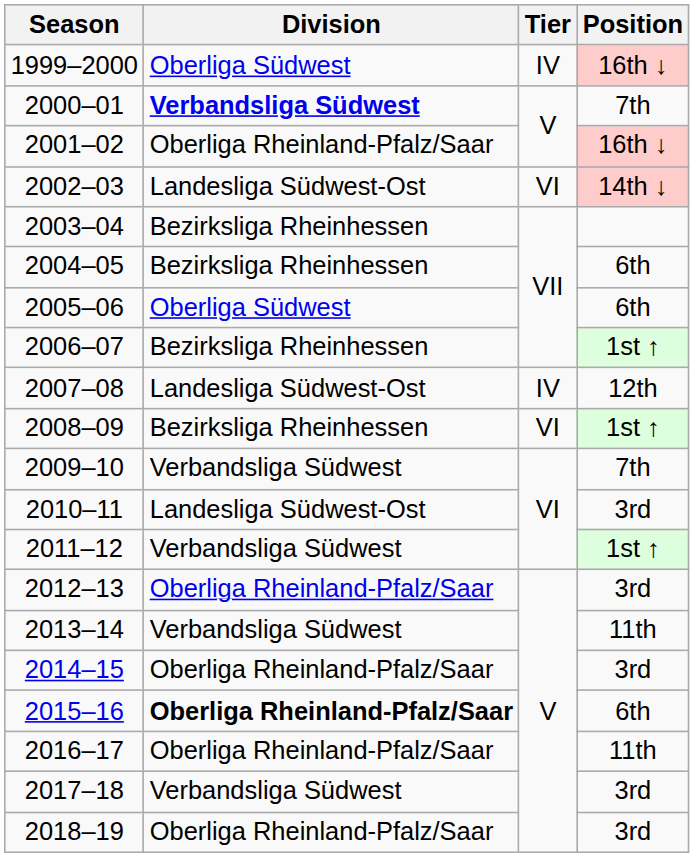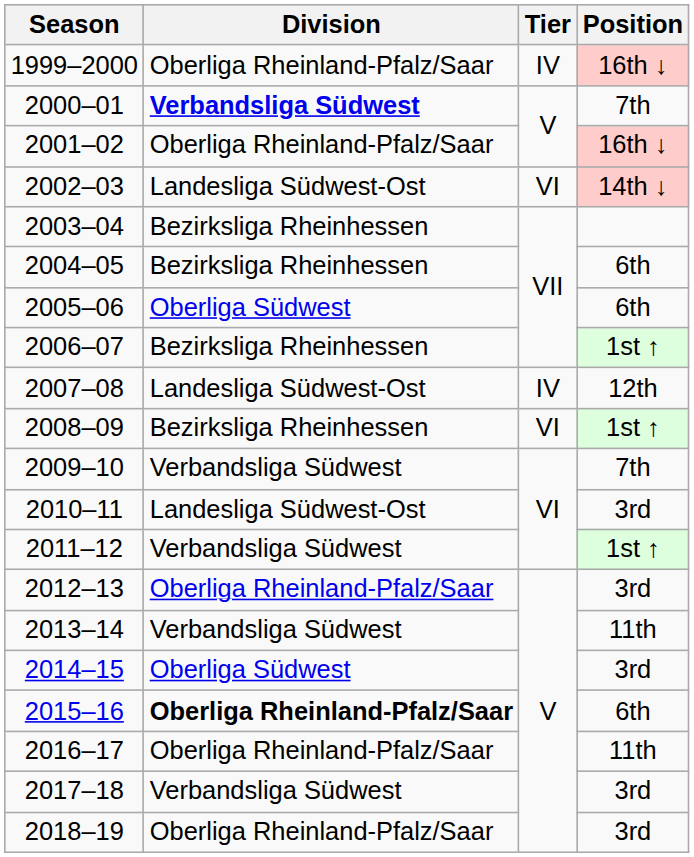1999–2000 | Division: Oberliga Südwest -> Oberliga Rheinland-Pfalz/Saar
2014–15 | Division: Oberliga Rheinland-Pfalz/Saar -> Oberliga Südwest
